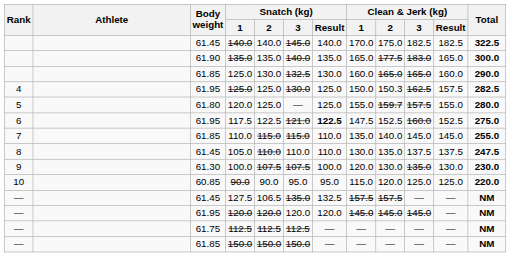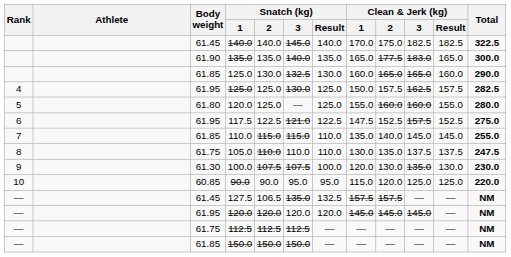4 / 125.0 | Clean & Jerk (kg) / 2: 150.3 -> 157.5
5 / 120.0 | Clean & Jerk (kg) / 2: 159.7 -> 160.0
5 / 120.0 | Clean & Jerk (kg) / 3: 157.5 -> 160.0
117.5 | Snatch (kg) / Result: bold -> normal
117.5 | Clean & Jerk (kg) / 3: 160.0 -> 157.5
105.0 | Body weight: 61.45 -> 61.75
